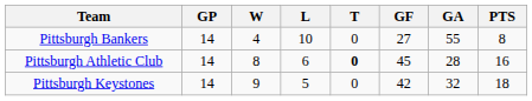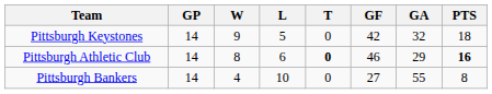rows swapped: Pittsburgh Keystones <-> Pittsburgh Bankers
Pittsburgh Athletic Club | GF: 45 -> 46
Pittsburgh Athletic Club | GA: 28 -> 29
Pittsburgh Athletic Club | PTS: normal -> bold
